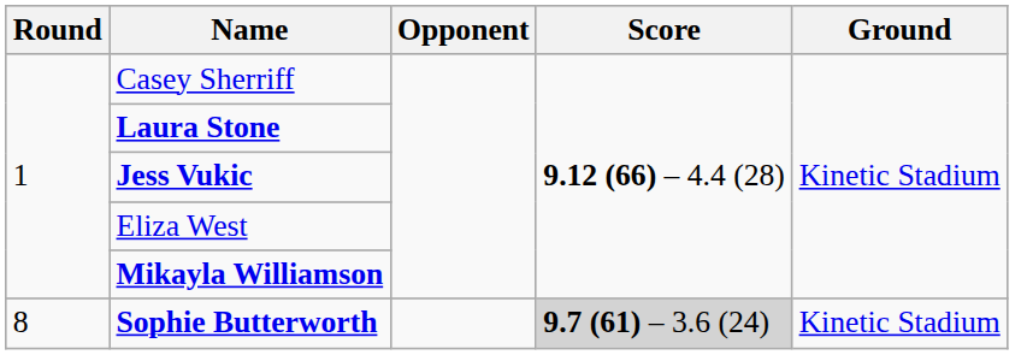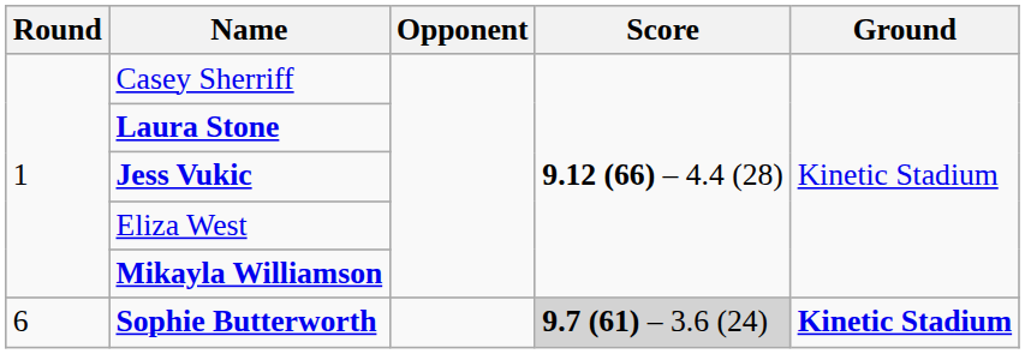Sophie Butterworth | Round: 8 -> 6
Sophie Butterworth | Ground: normal -> bold
